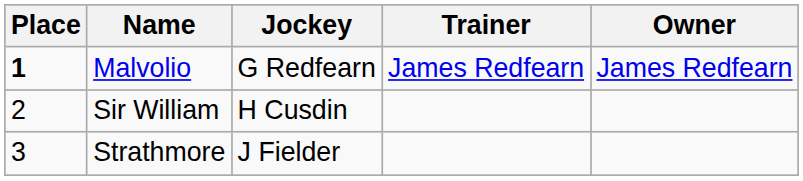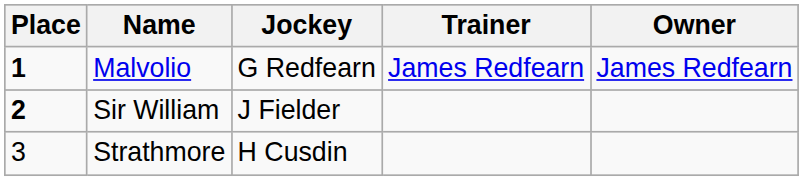Sir William | Place: normal -> bold
Sir William | Jockey: H Cusdin -> J Fielder
Strathmore | Jockey: J Fielder -> H Cusdin
